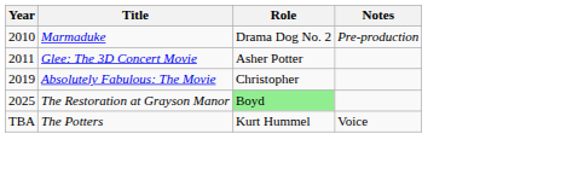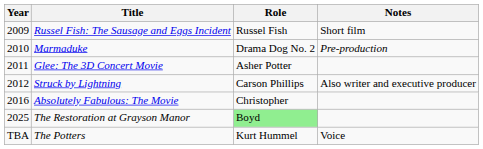+ row: 2009 | Russel Fish: The Sausage and Eggs Incident | Russel Fish | Short film
+ row: 2012 | Struck by Lightning | Carson Phillips | Also writer and executive producer
Absolutely Fabulous: The Movie | Year: 2019 -> 2016
